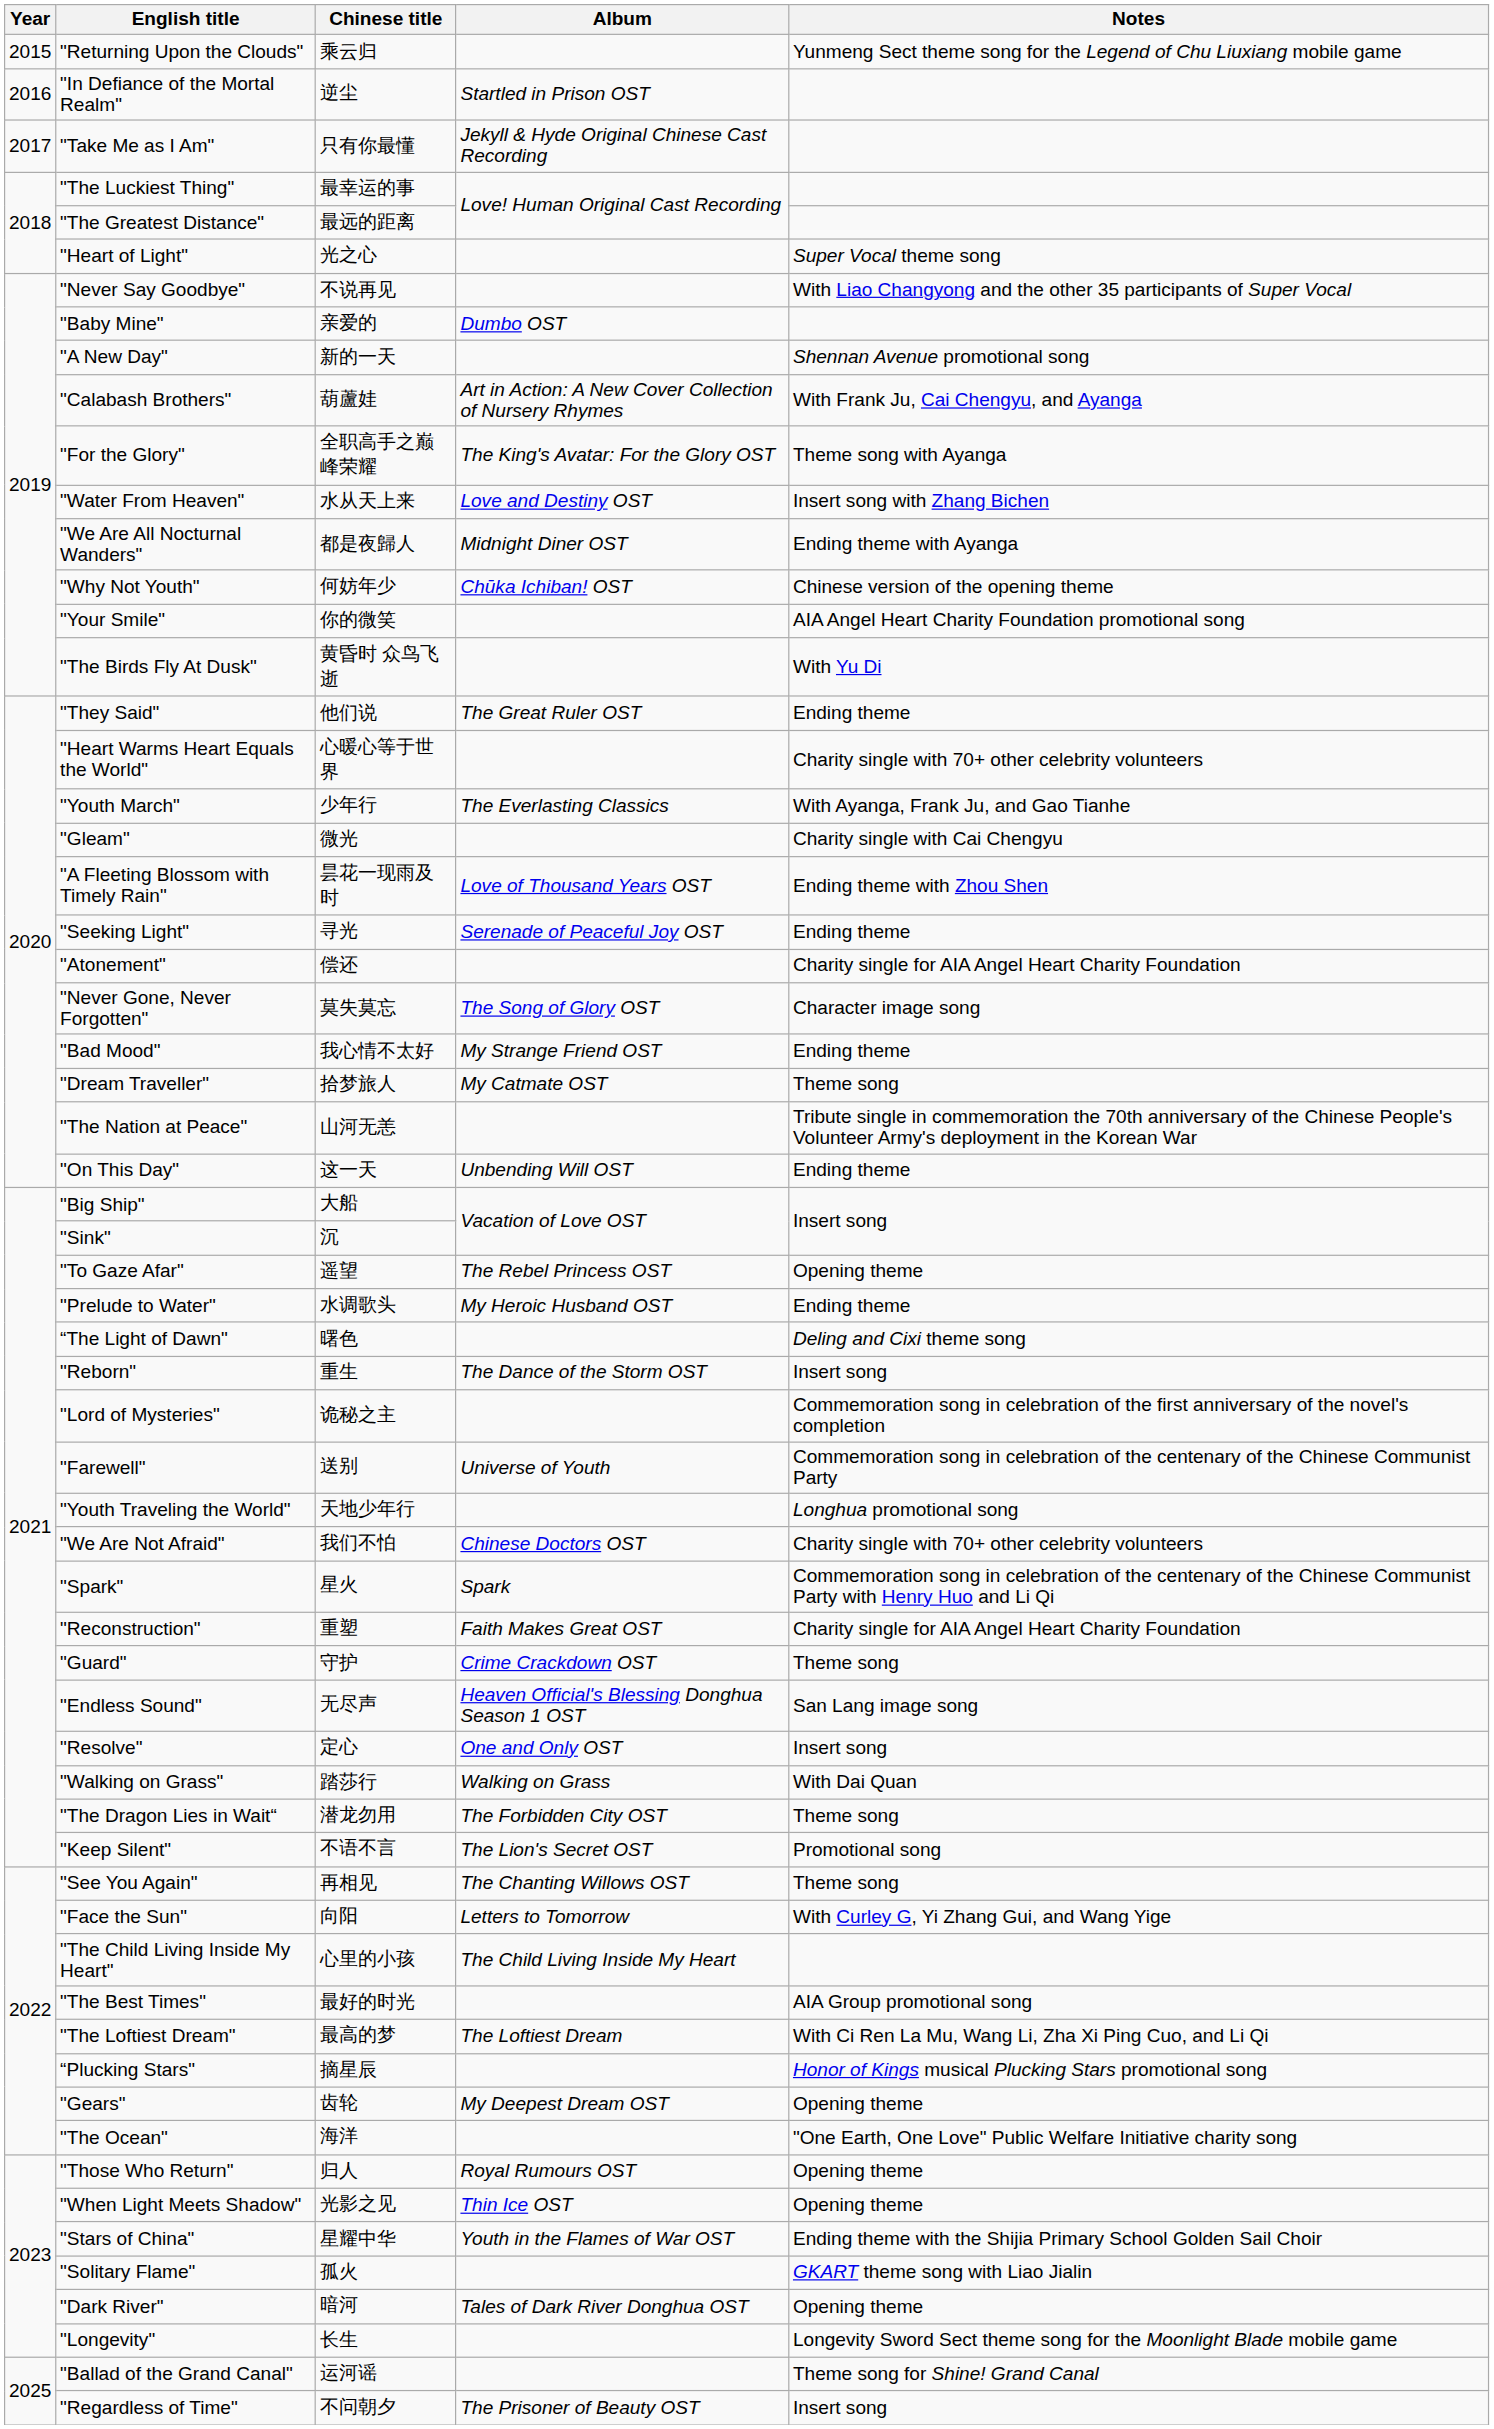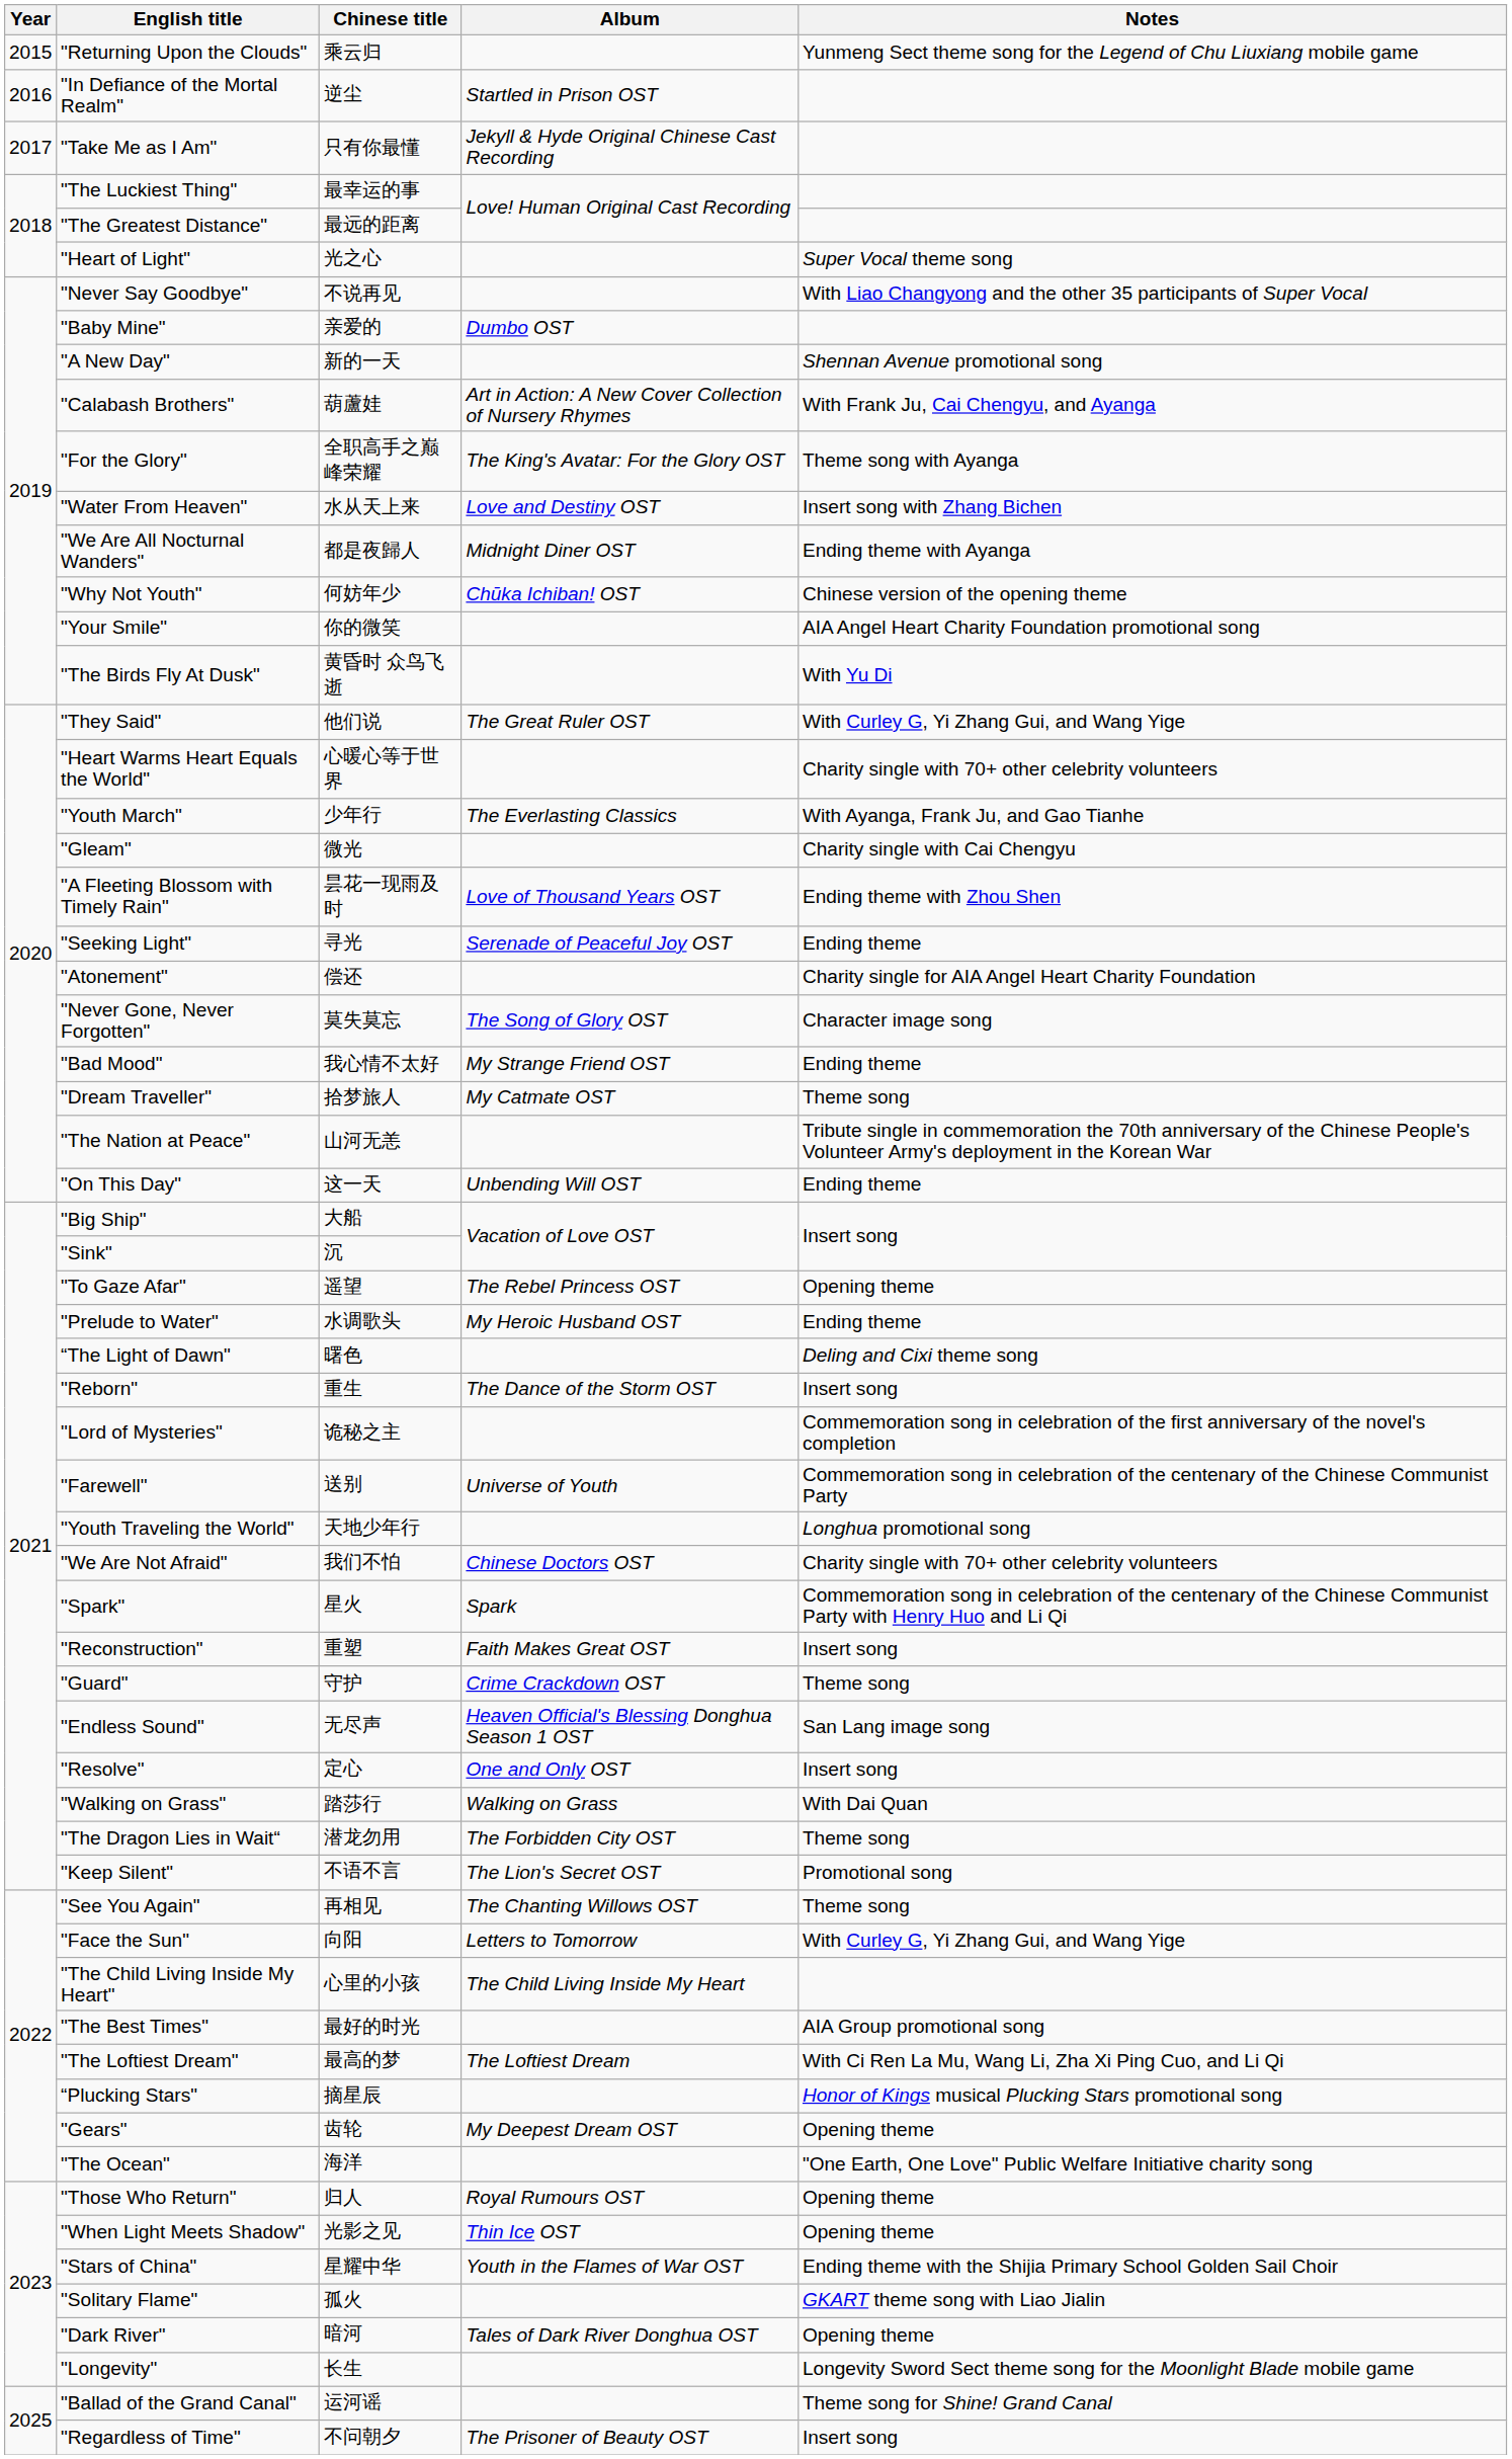"They Said" | Notes: Ending theme -> With Curley G, Yi Zhang Gui, and Wang Yige
"Reconstruction" | Notes: Charity single for AIA Angel Heart Charity Foundation -> Insert song
